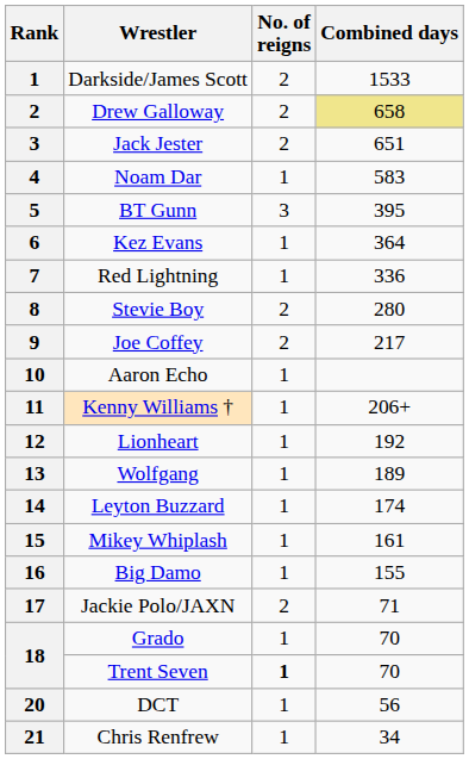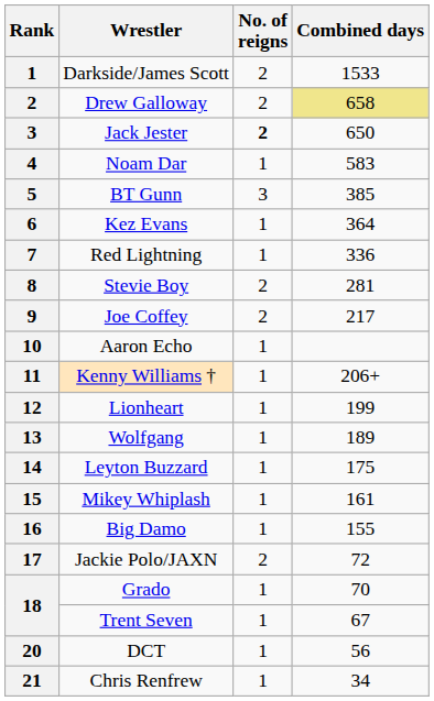Jack Jester | No. of reigns: normal -> bold
Jack Jester | Combined days: 651 -> 650
BT Gunn | Combined days: 395 -> 385
Stevie Boy | Combined days: 280 -> 281
Lionheart | Combined days: 192 -> 199
Leyton Buzzard | Combined days: 174 -> 175
Jackie Polo/JAXN | Combined days: 71 -> 72
Trent Seven | No. of reigns: bold -> normal
Trent Seven | Combined days: 70 -> 67
